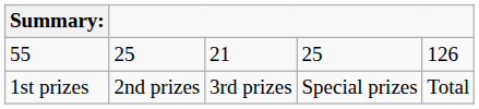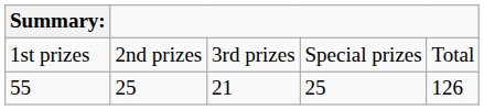rows swapped: 1st prizes <-> 55
